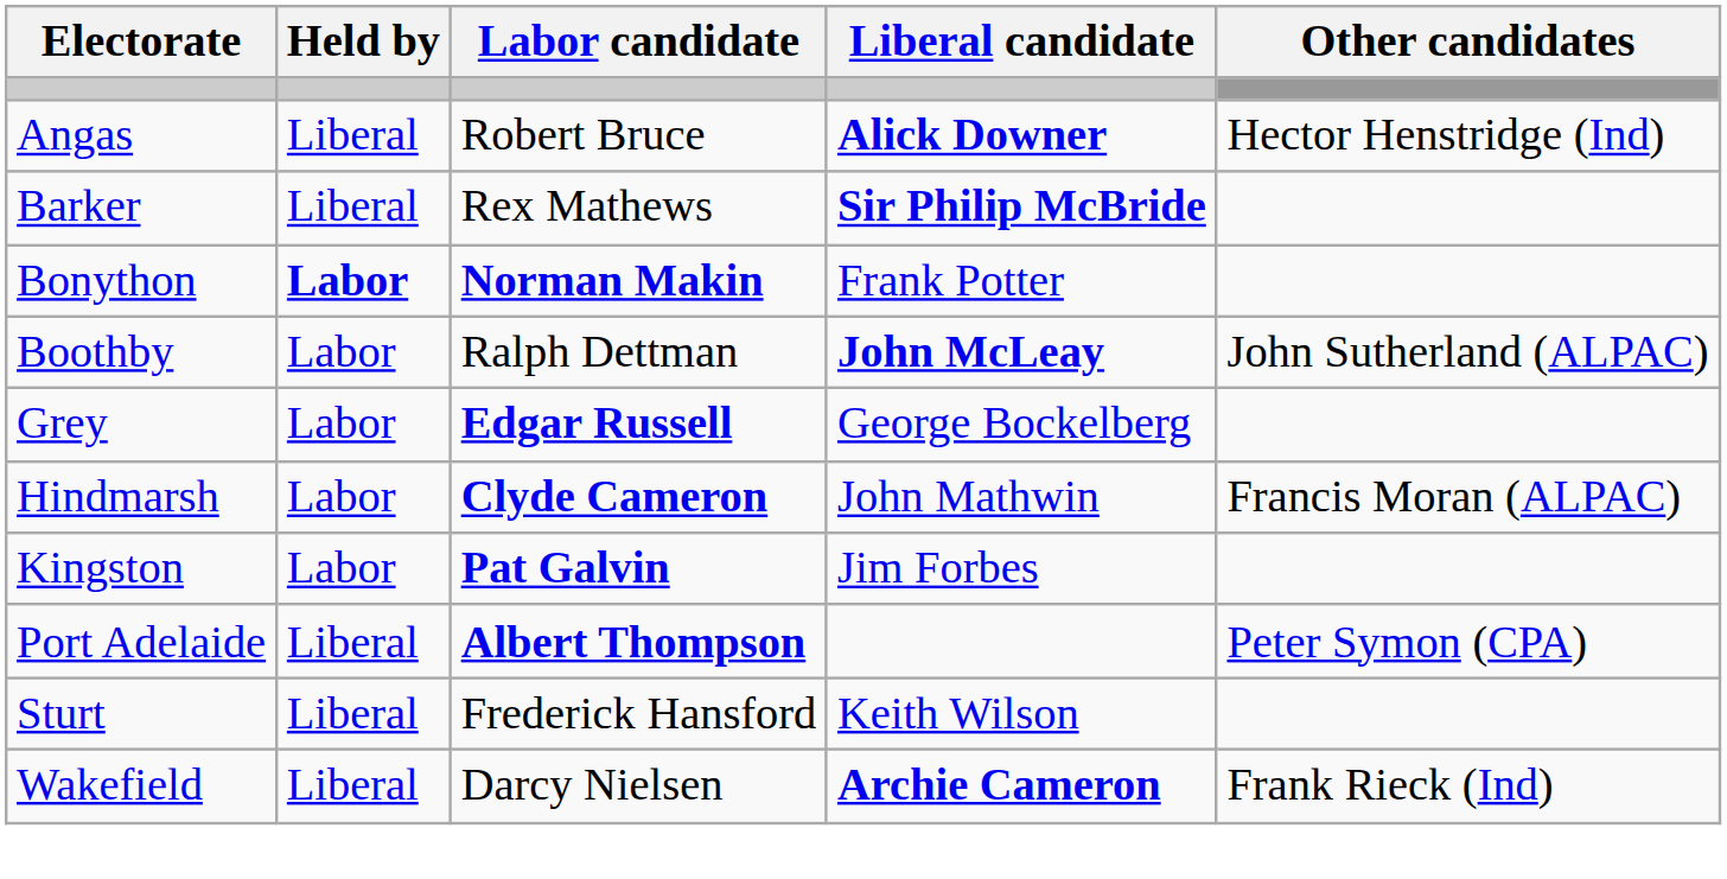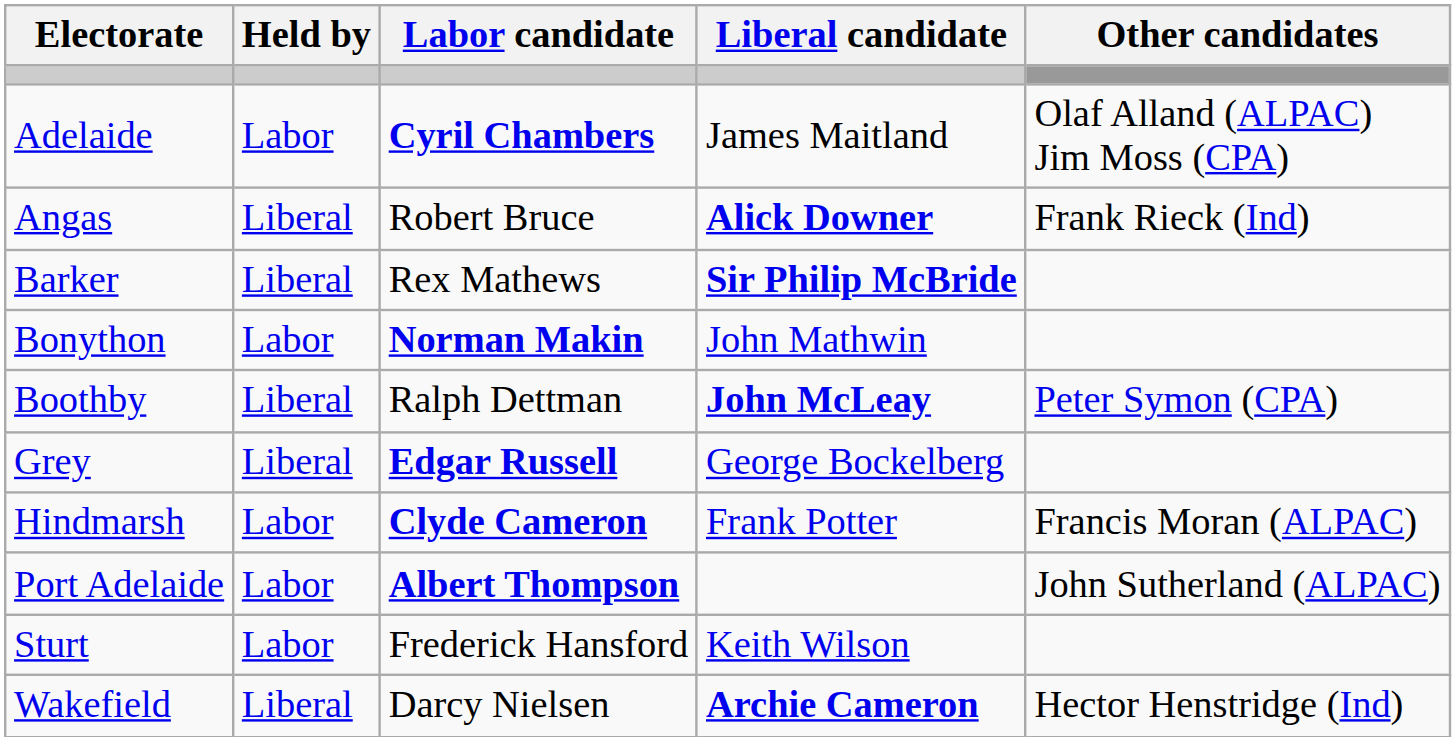+ row: Adelaide | Labor | Cyril Chambers | James Maitland | Olaf Alland (ALPAC) Jim Moss (CPA)
Angas | Other candidates: Hector Henstridge (Ind) -> Frank Rieck (Ind)
Bonython | Held by: bold -> normal
Bonython | Liberal candidate: Frank Potter -> John Mathwin
Boothby | Held by: Labor -> Liberal
Boothby | Other candidates: John Sutherland (ALPAC) -> Peter Symon (CPA)
Grey | Held by: Labor -> Liberal
Hindmarsh | Liberal candidate: John Mathwin -> Frank Potter
- row: Kingston | Labor | Pat Galvin | Jim Forbes
Port Adelaide | Held by: Liberal -> Labor
Port Adelaide | Other candidates: Peter Symon (CPA) -> John Sutherland (ALPAC)
Sturt | Held by: Liberal -> Labor
Wakefield | Other candidates: Frank Rieck (Ind) -> Hector Henstridge (Ind)
